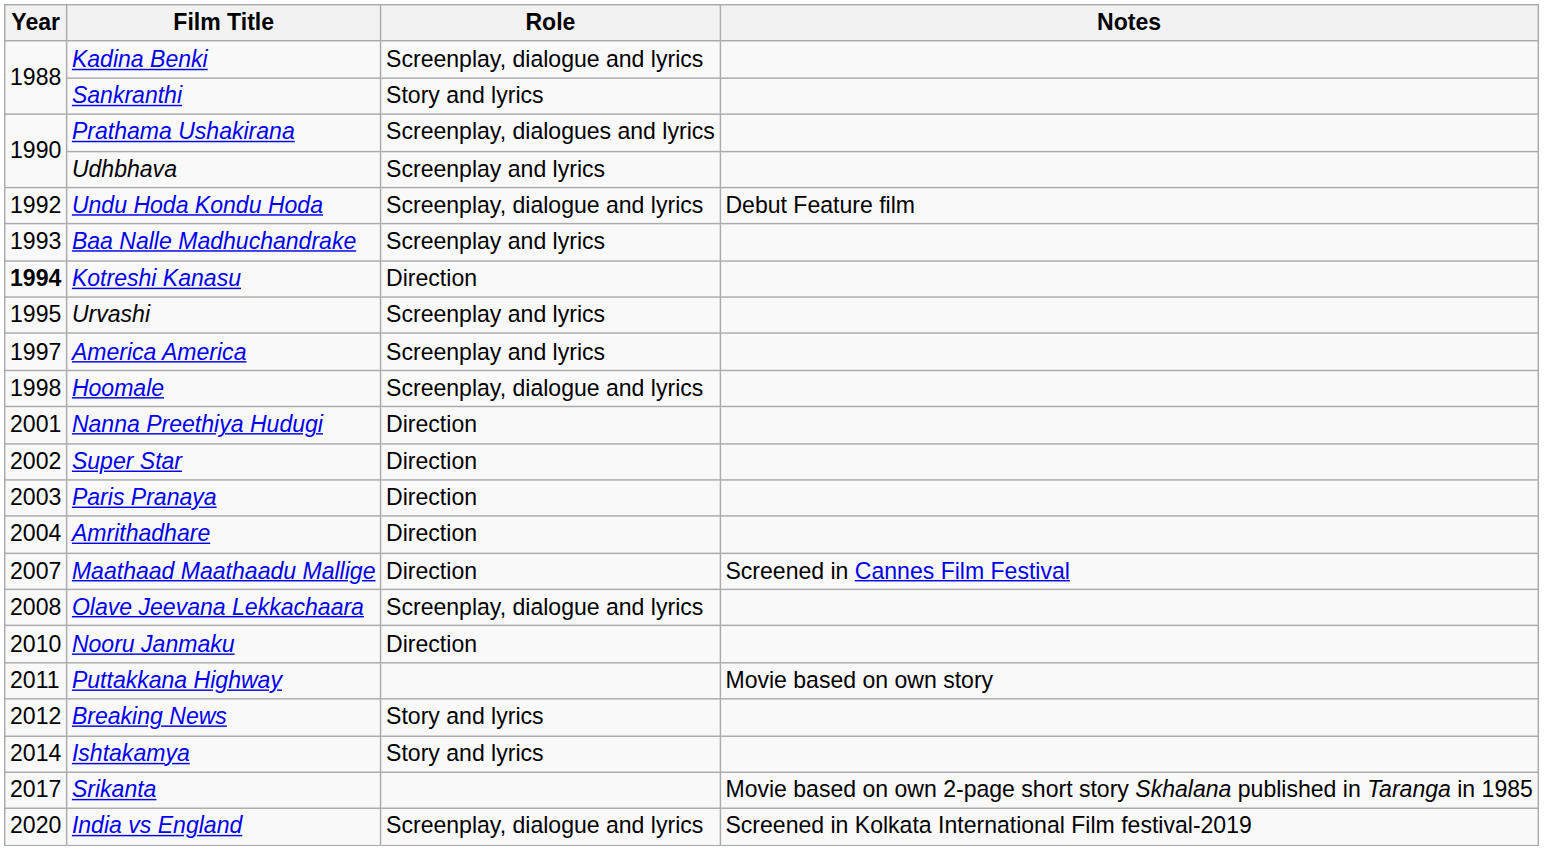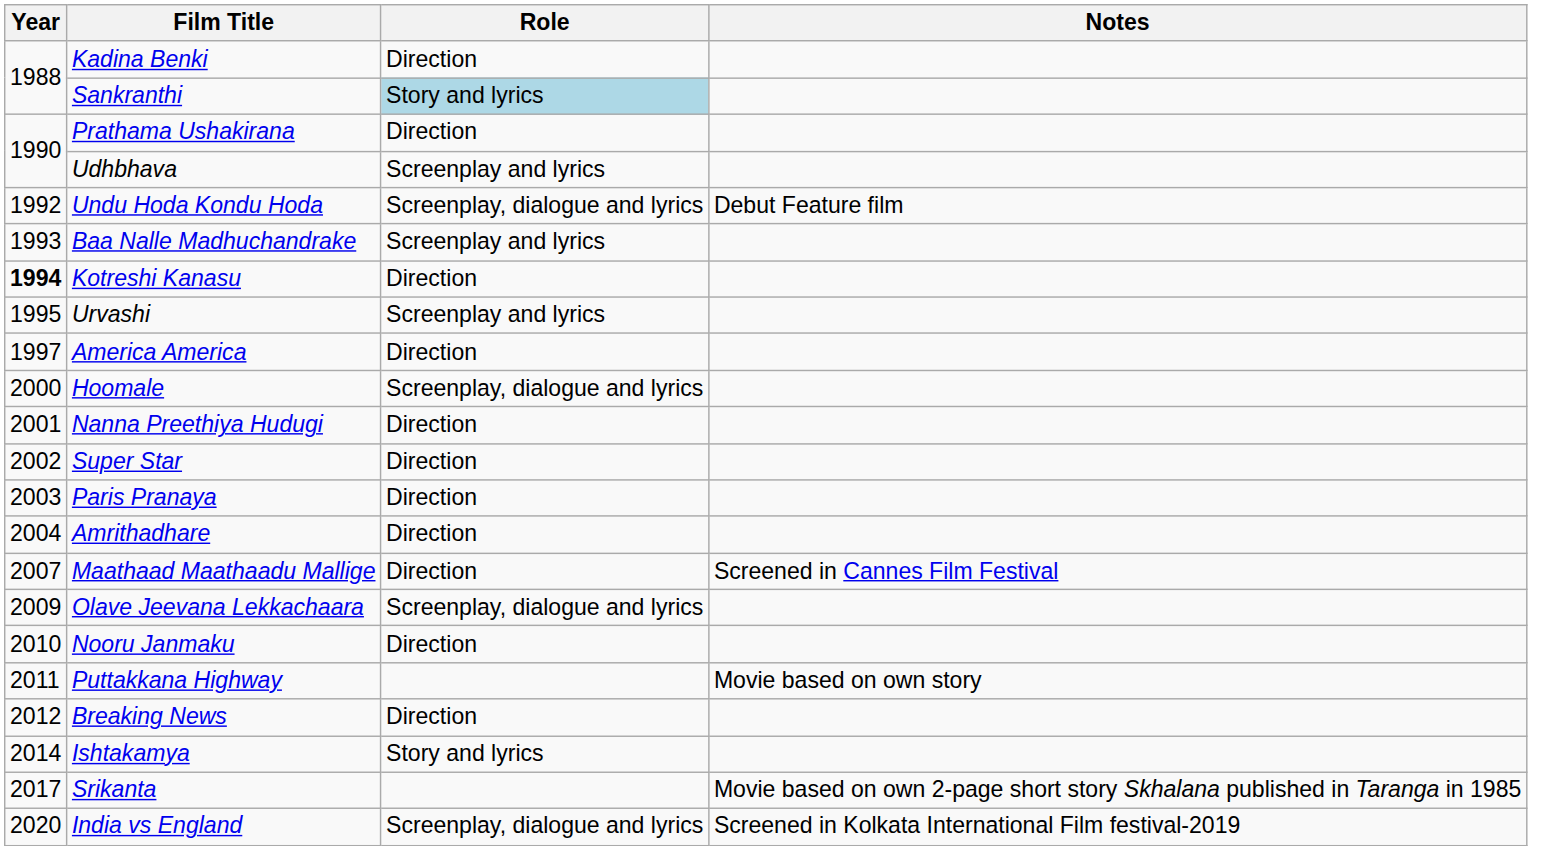Kadina Benki | Role: Screenplay, dialogue and lyrics -> Direction
Sankranthi | Role: no background -> lightblue background
Prathama Ushakirana | Role: Screenplay, dialogues and lyrics -> Direction
America America | Role: Screenplay and lyrics -> Direction
Hoomale | Year: 1998 -> 2000
Olave Jeevana Lekkachaara | Year: 2008 -> 2009
Breaking News | Role: Story and lyrics -> Direction
